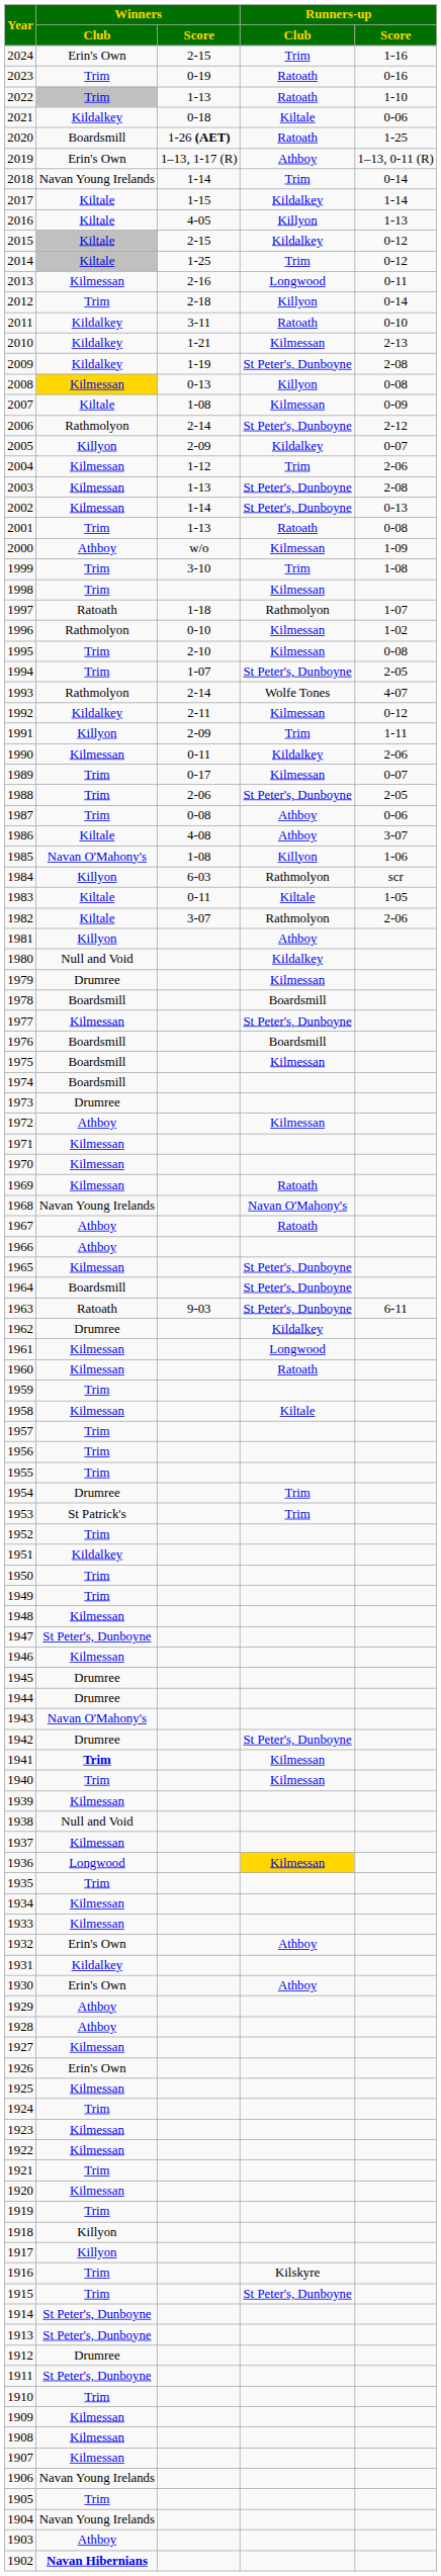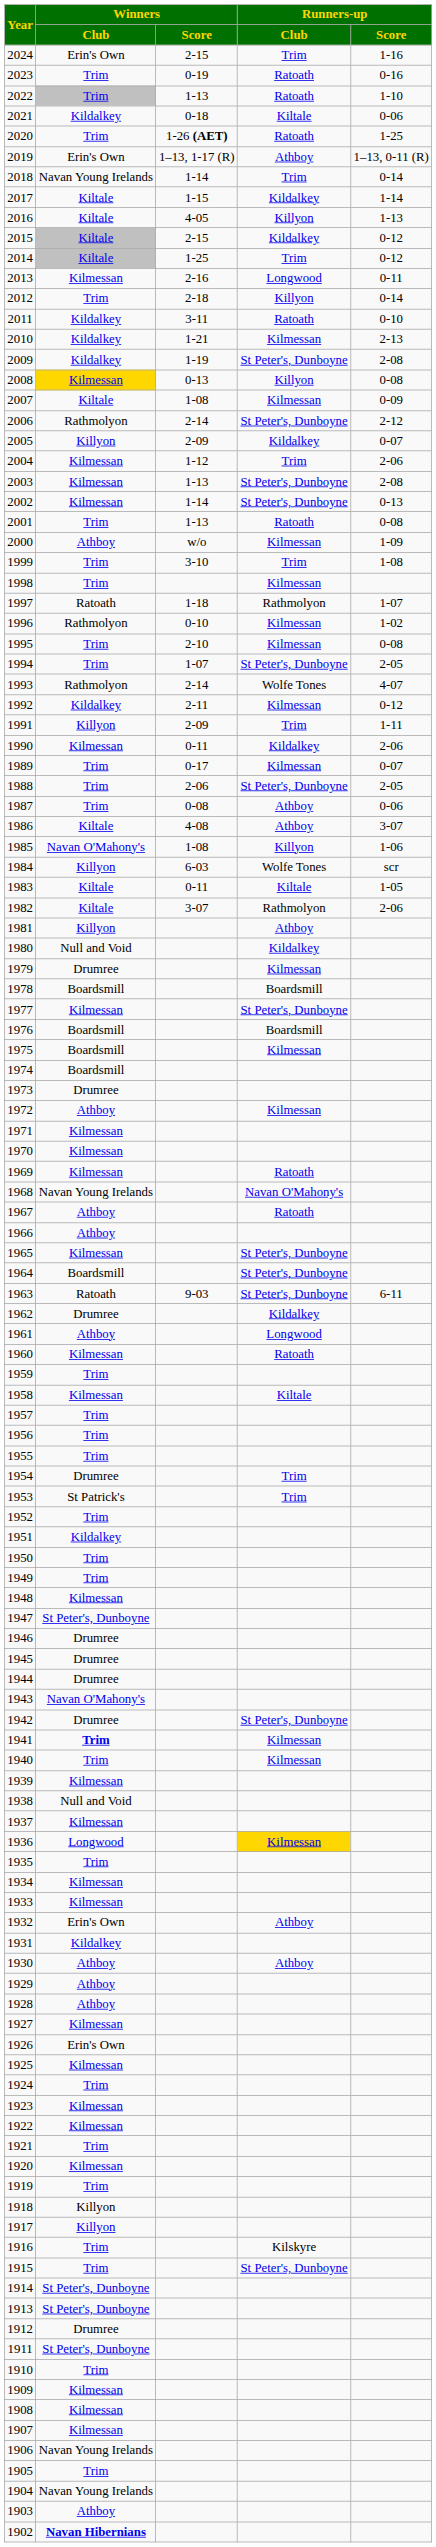2020 | Winners / Club: Boardsmill -> Trim
1984 | Runners-up / Club: Rathmolyon -> Wolfe Tones
1961 | Winners / Club: Kilmessan -> Athboy
1946 | Winners / Club: Kilmessan -> Drumree
1930 | Winners / Club: Erin's Own -> Athboy
